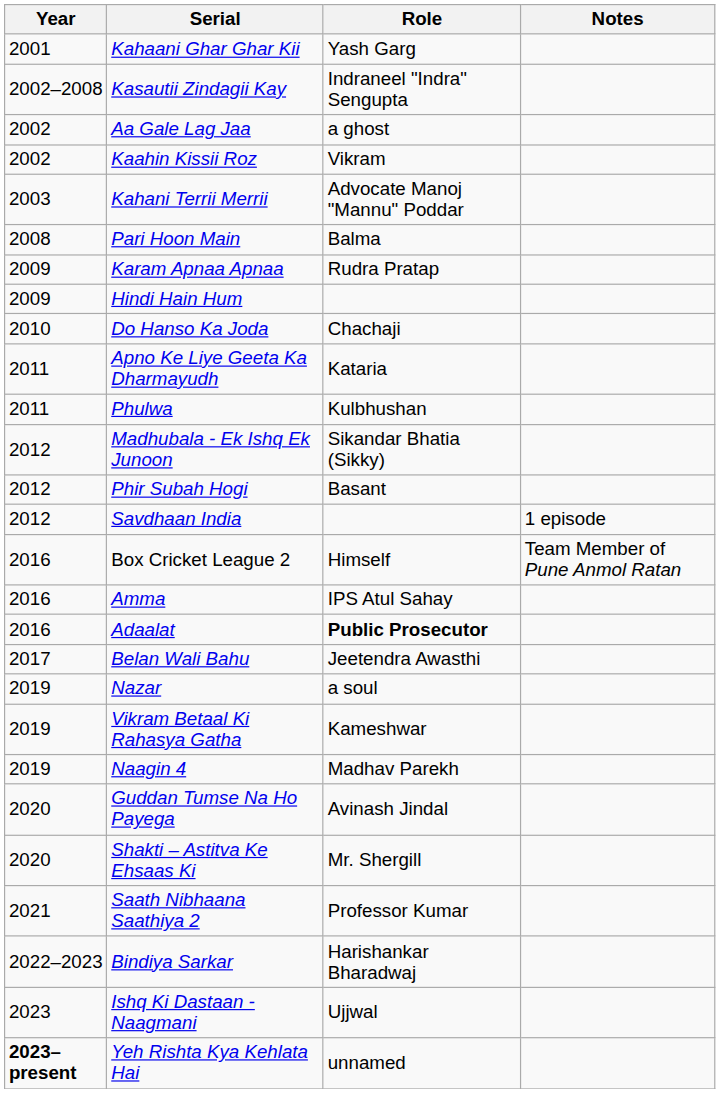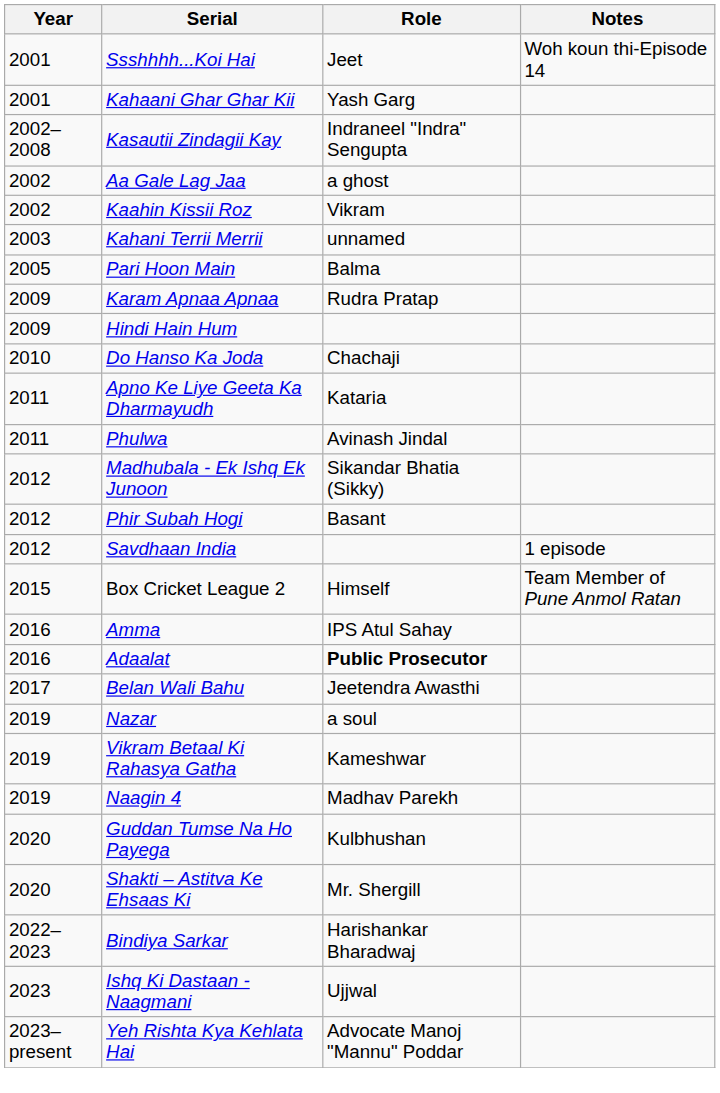+ row: 2001 | Ssshhhh...Koi Hai | Jeet | Woh koun thi-Episode 14
Kahani Terrii Merrii | Role: Advocate Manoj "Mannu" Poddar -> unnamed
Pari Hoon Main | Year: 2008 -> 2005
Phulwa | Role: Kulbhushan -> Avinash Jindal
Box Cricket League 2 | Year: 2016 -> 2015
Guddan Tumse Na Ho Payega | Role: Avinash Jindal -> Kulbhushan
- row: 2021 | Saath Nibhaana Saathiya 2 | Professor Kumar
Yeh Rishta Kya Kehlata Hai | Year: bold -> normal
Yeh Rishta Kya Kehlata Hai | Role: unnamed -> Advocate Manoj "Mannu" Poddar
